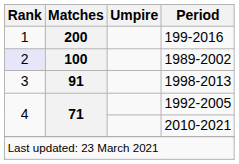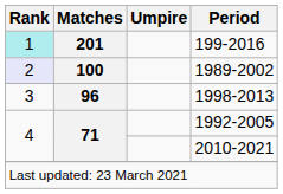199-2016 | Rank: no background -> paleturquoise background
199-2016 | Matches: 200 -> 201
1998-2013 | Matches: 91 -> 96
